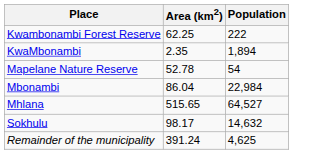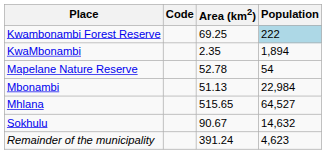+ column: Code
Kwambonambi Forest Reserve | Area (km2): 62.25 -> 69.25
Kwambonambi Forest Reserve | Population: no background -> lightblue background
Mbonambi | Area (km2): 86.04 -> 51.13
Sokhulu | Area (km2): 98.17 -> 90.67
Remainder of the municipality | Population: 4,625 -> 4,623
